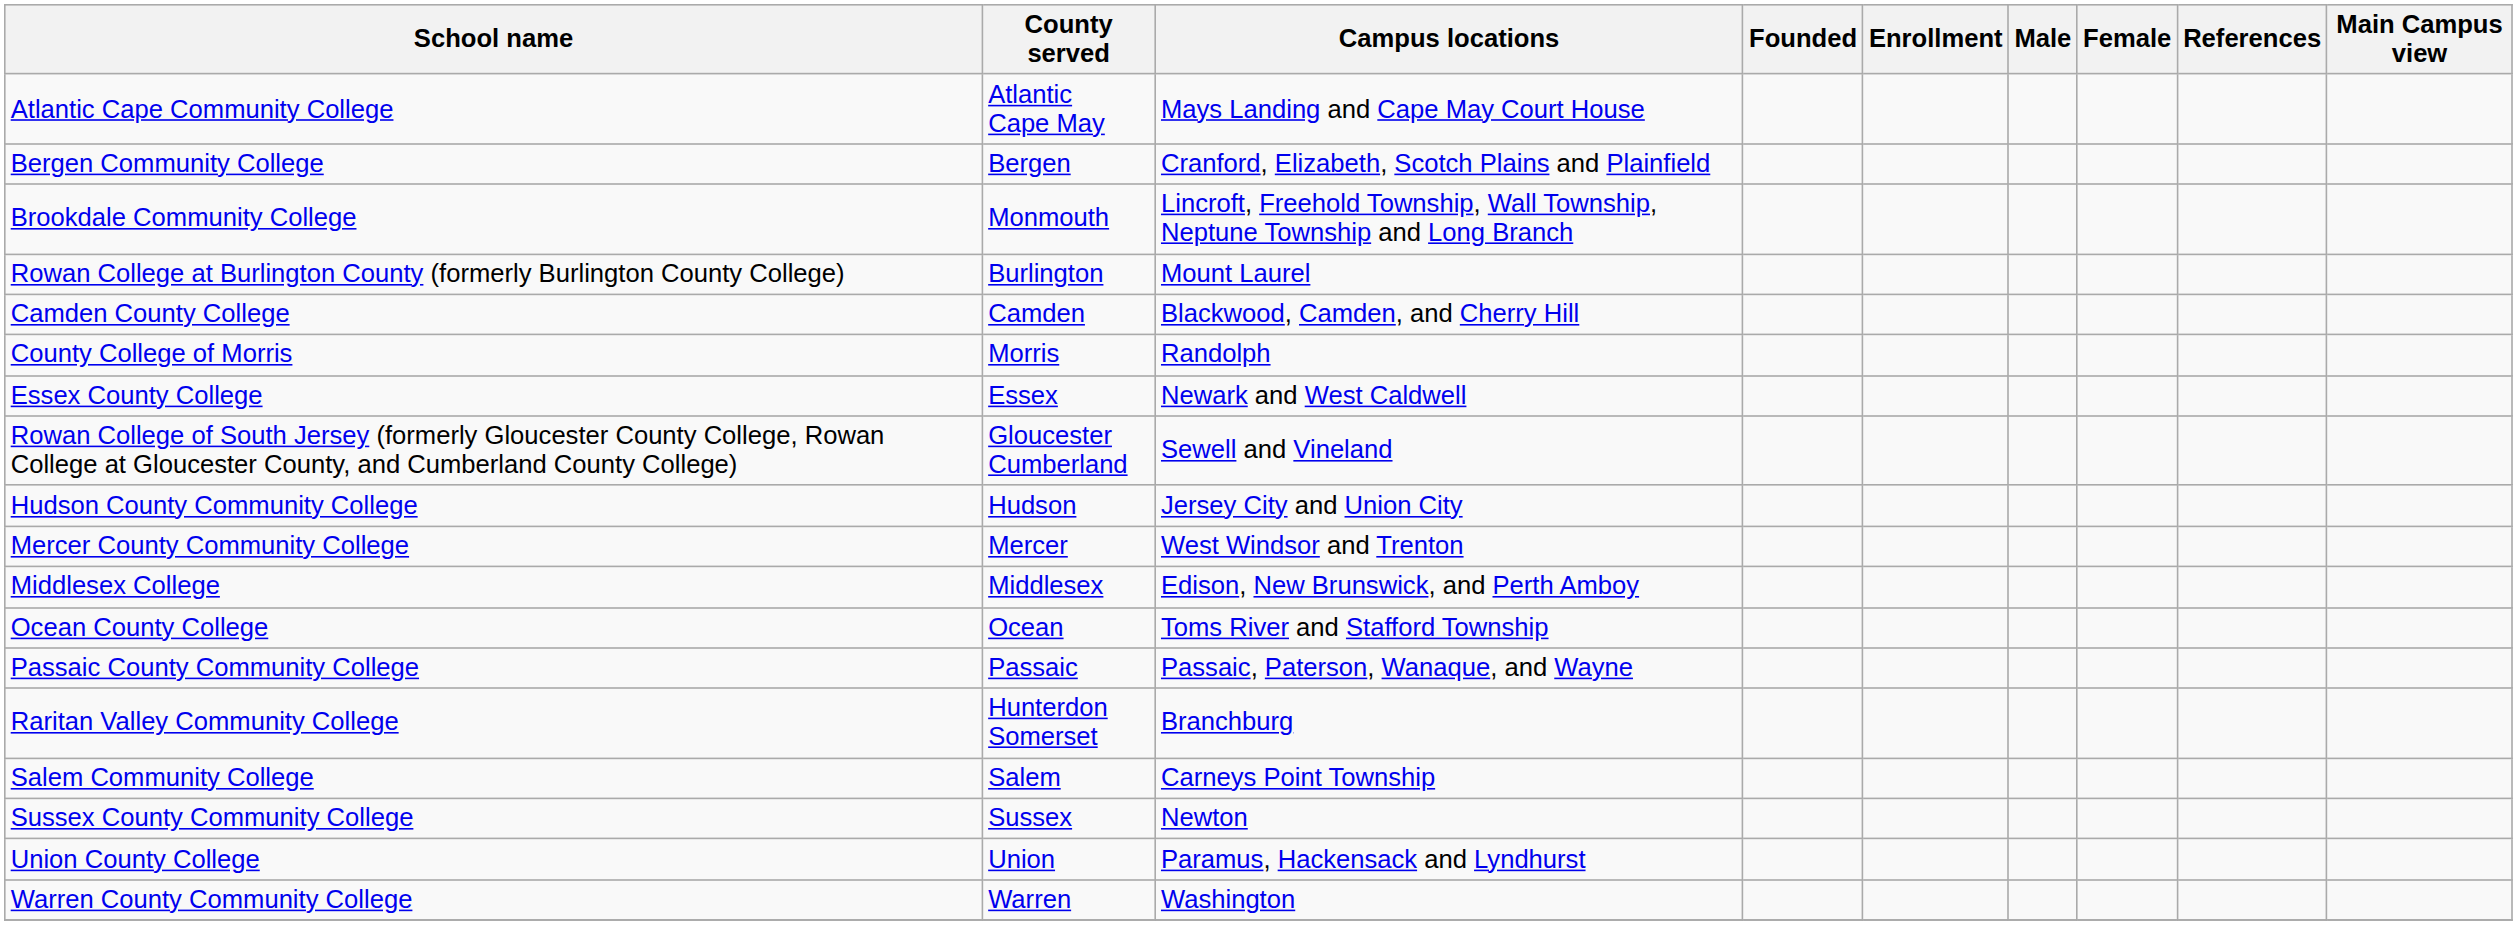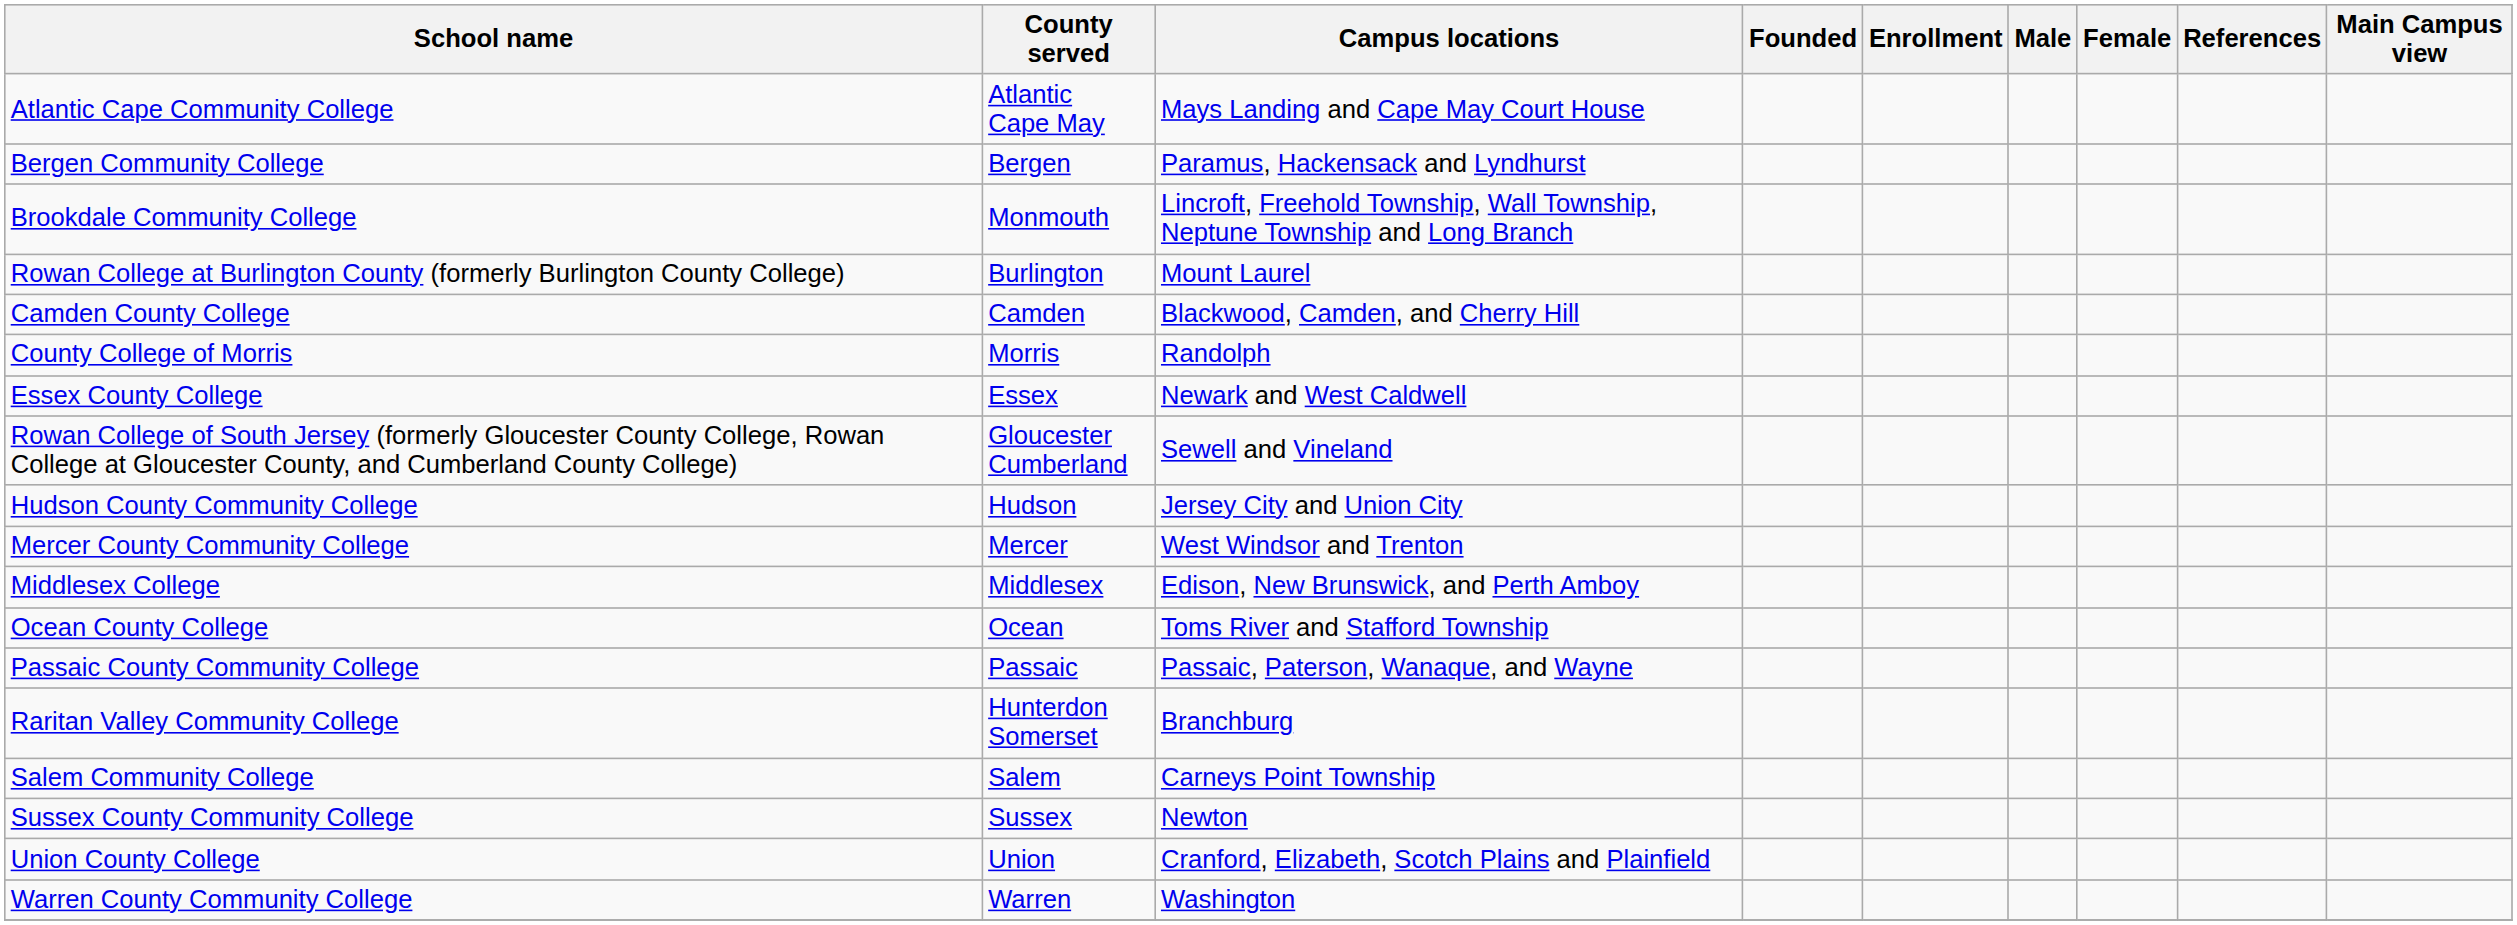Bergen Community College | Campus locations: Cranford, Elizabeth, Scotch Plains and Plainfield -> Paramus, Hackensack and Lyndhurst
Union County College | Campus locations: Paramus, Hackensack and Lyndhurst -> Cranford, Elizabeth, Scotch Plains and Plainfield
